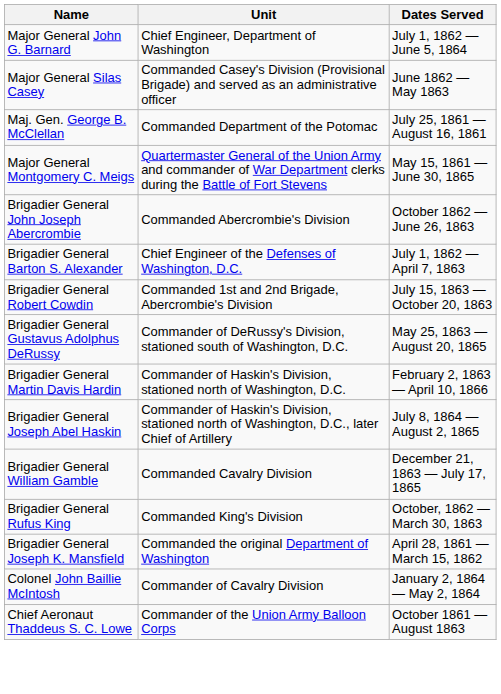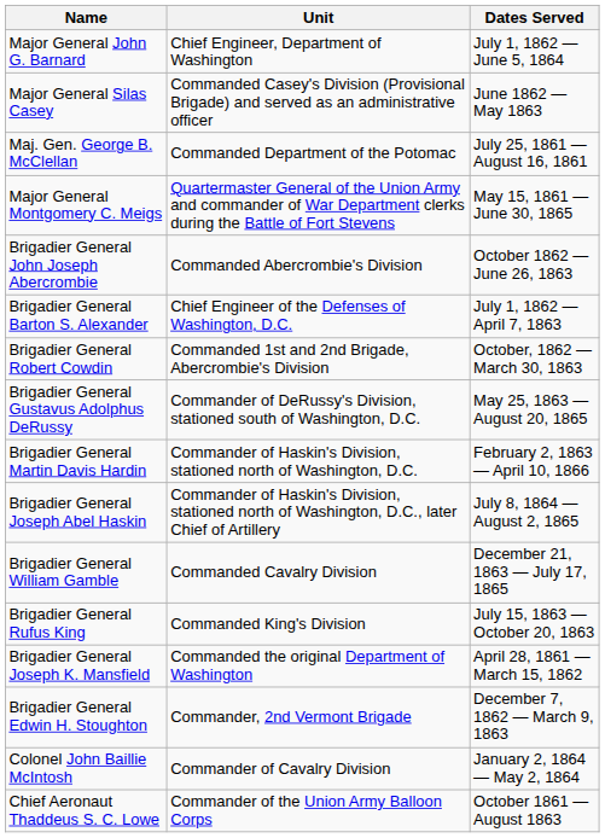Brigadier General Robert Cowdin | Dates Served: July 15, 1863 — October 20, 1863 -> October, 1862 — March 30, 1863
Brigadier General Rufus King | Dates Served: October, 1862 — March 30, 1863 -> July 15, 1863 — October 20, 1863
+ row: Brigadier General Edwin H. Stoughton | Commander, 2nd Vermont Brigade | December 7, 1862 — March 9, 1863
